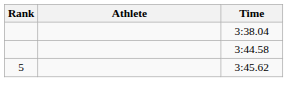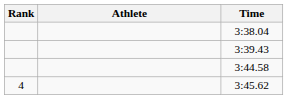+ row: 3:39.43
3:45.62 | Rank: 5 -> 4
